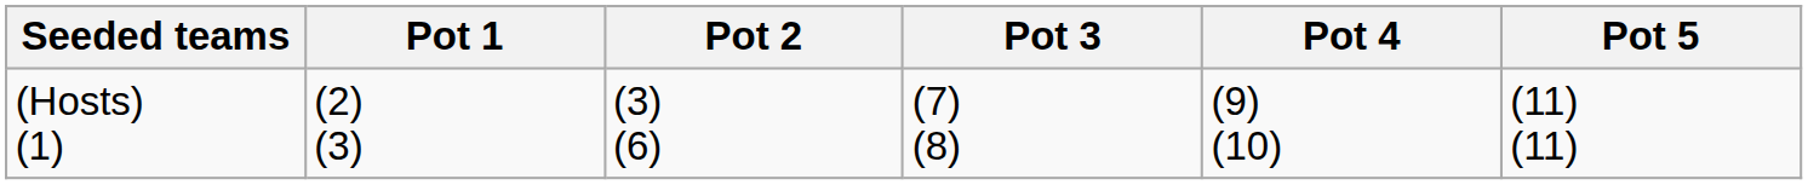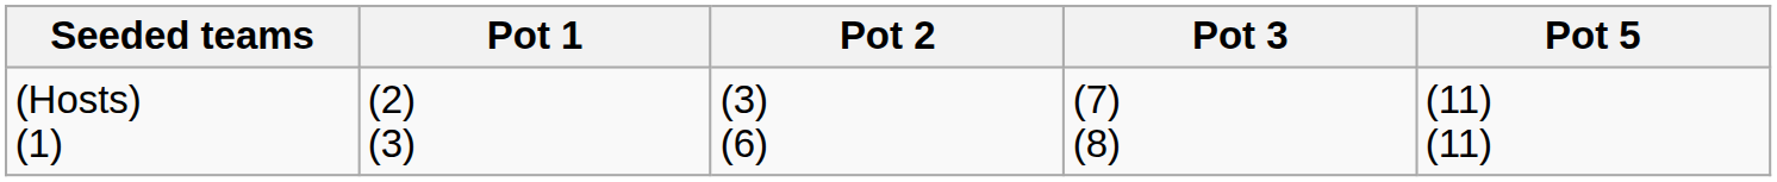- column: Pot 4 | (9) (10)
